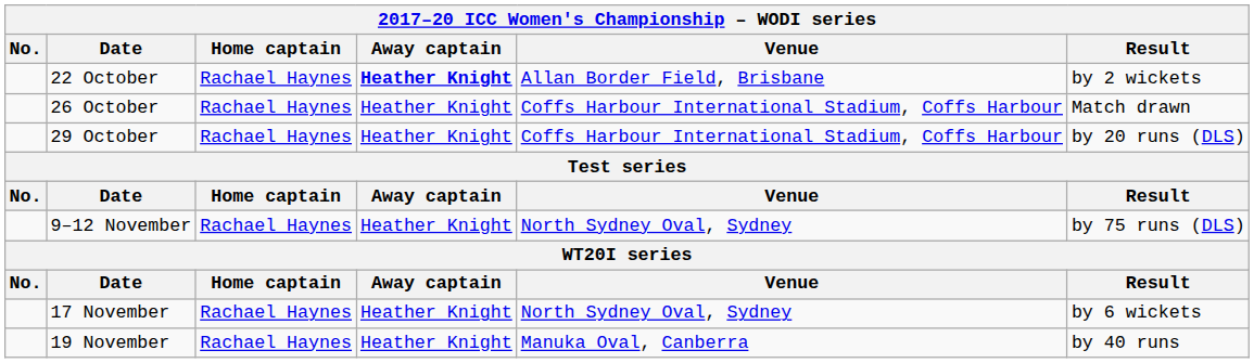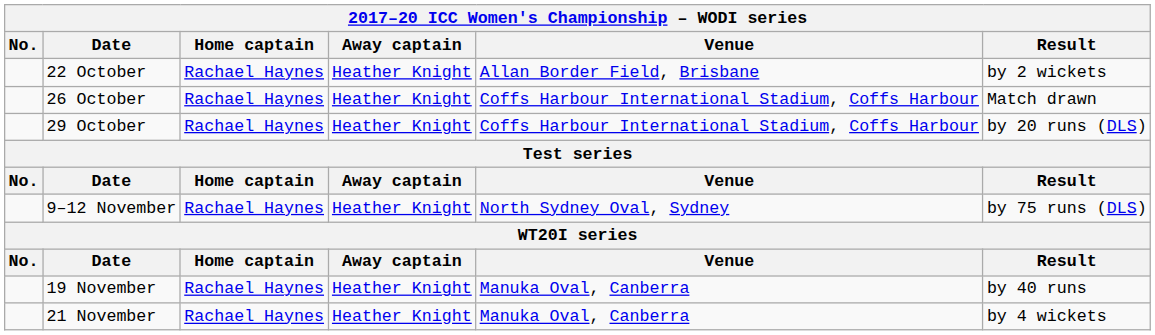22 October | Away captain: bold -> normal
- row: 17 November | Rachael Haynes | Heather Knight | North Sydney Oval, Sydney | by 6 wickets
+ row: 21 November | Rachael Haynes | Heather Knight | Manuka Oval, Canberra | by 4 wickets
